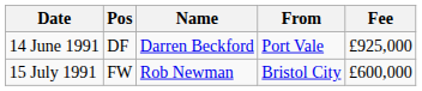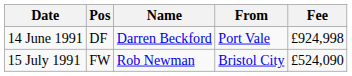14 June 1991 | Fee: £925,000 -> £924,998
15 July 1991 | Fee: £600,000 -> £524,090
